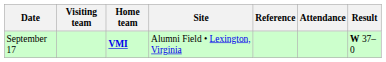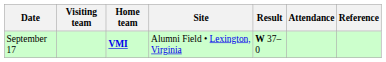columns swapped: Result <-> Reference
